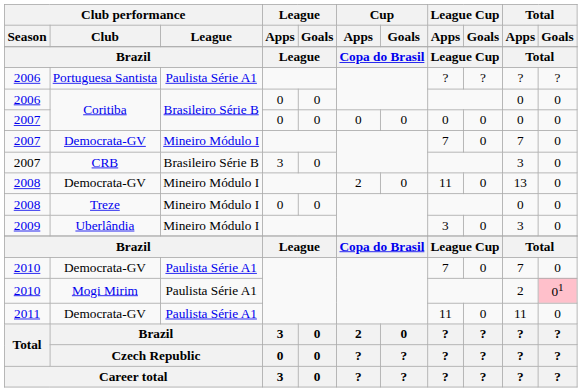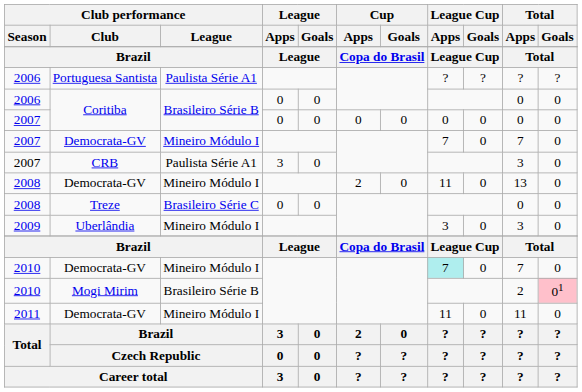CRB | Club performance / League: Brasileiro Série B -> Paulista Série A1
Treze | Club performance / League: Mineiro Módulo I -> Brasileiro Série C
2010 / Democrata-GV | Club performance / League: Paulista Série A1 -> Mineiro Módulo I
2010 / Democrata-GV | League Cup / Apps: no background -> paleturquoise background
Mogi Mirim | Club performance / League: Paulista Série A1 -> Brasileiro Série B
2011 / Democrata-GV | Club performance / League: Paulista Série A1 -> Mineiro Módulo I
